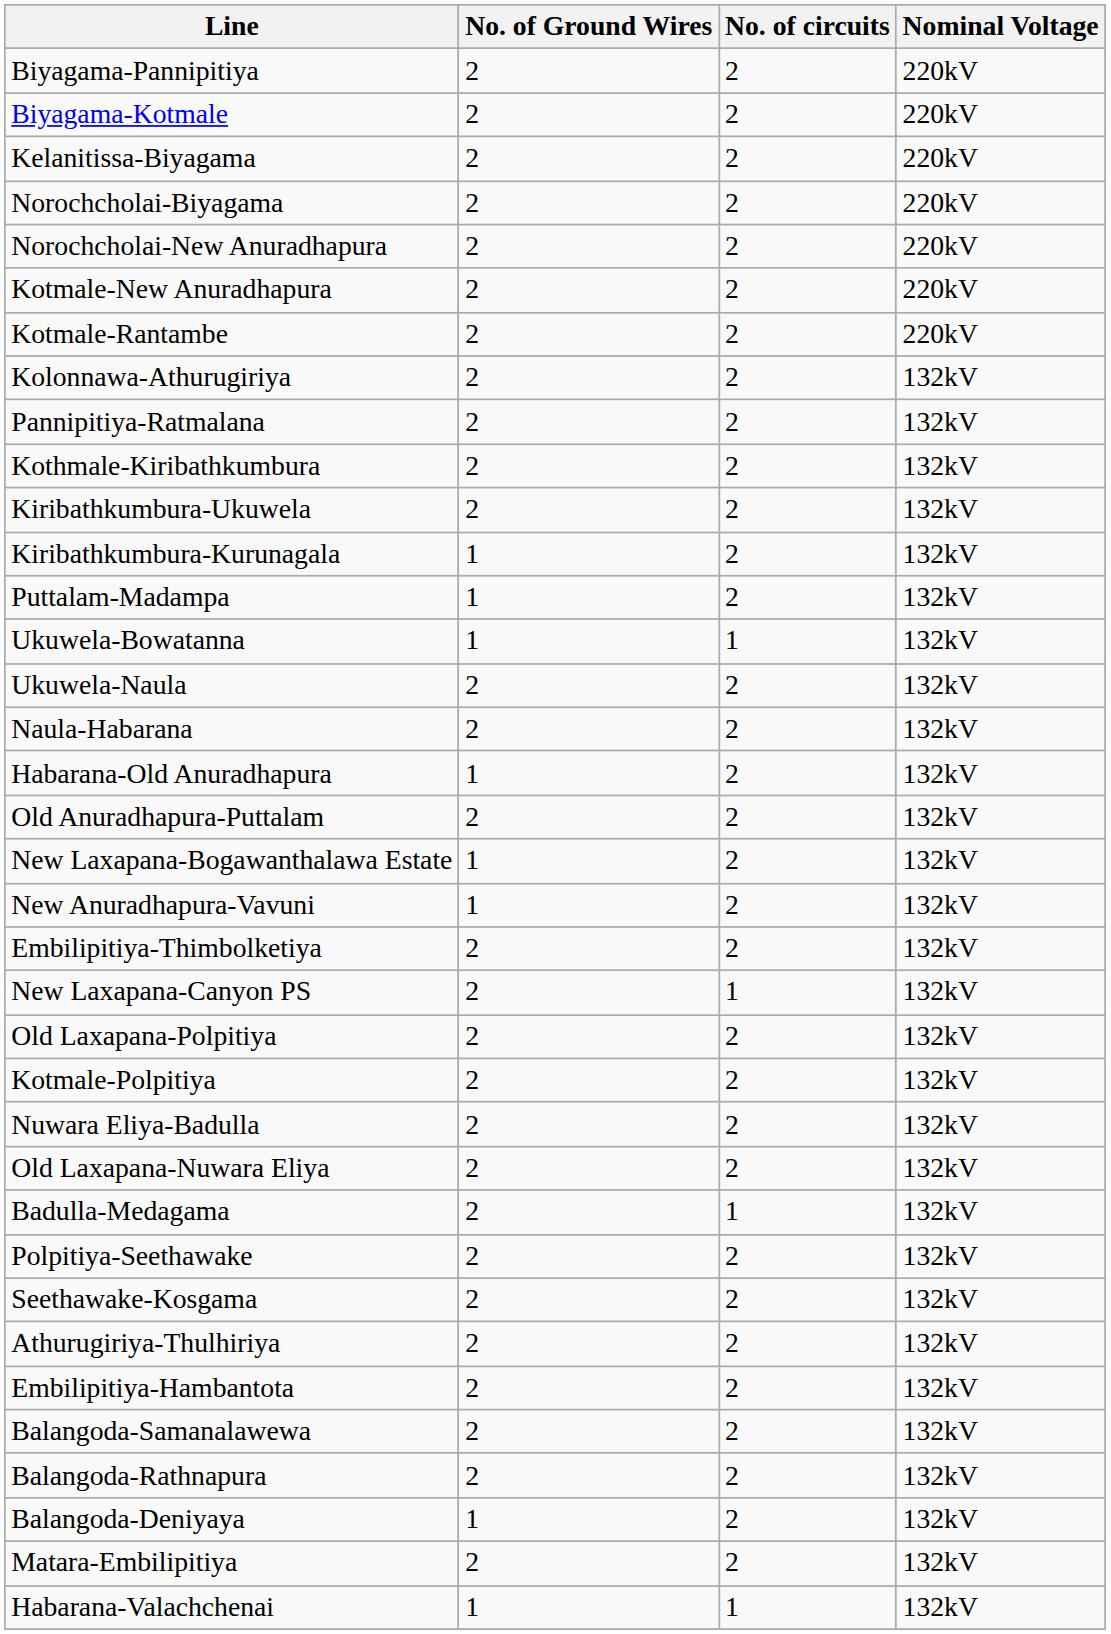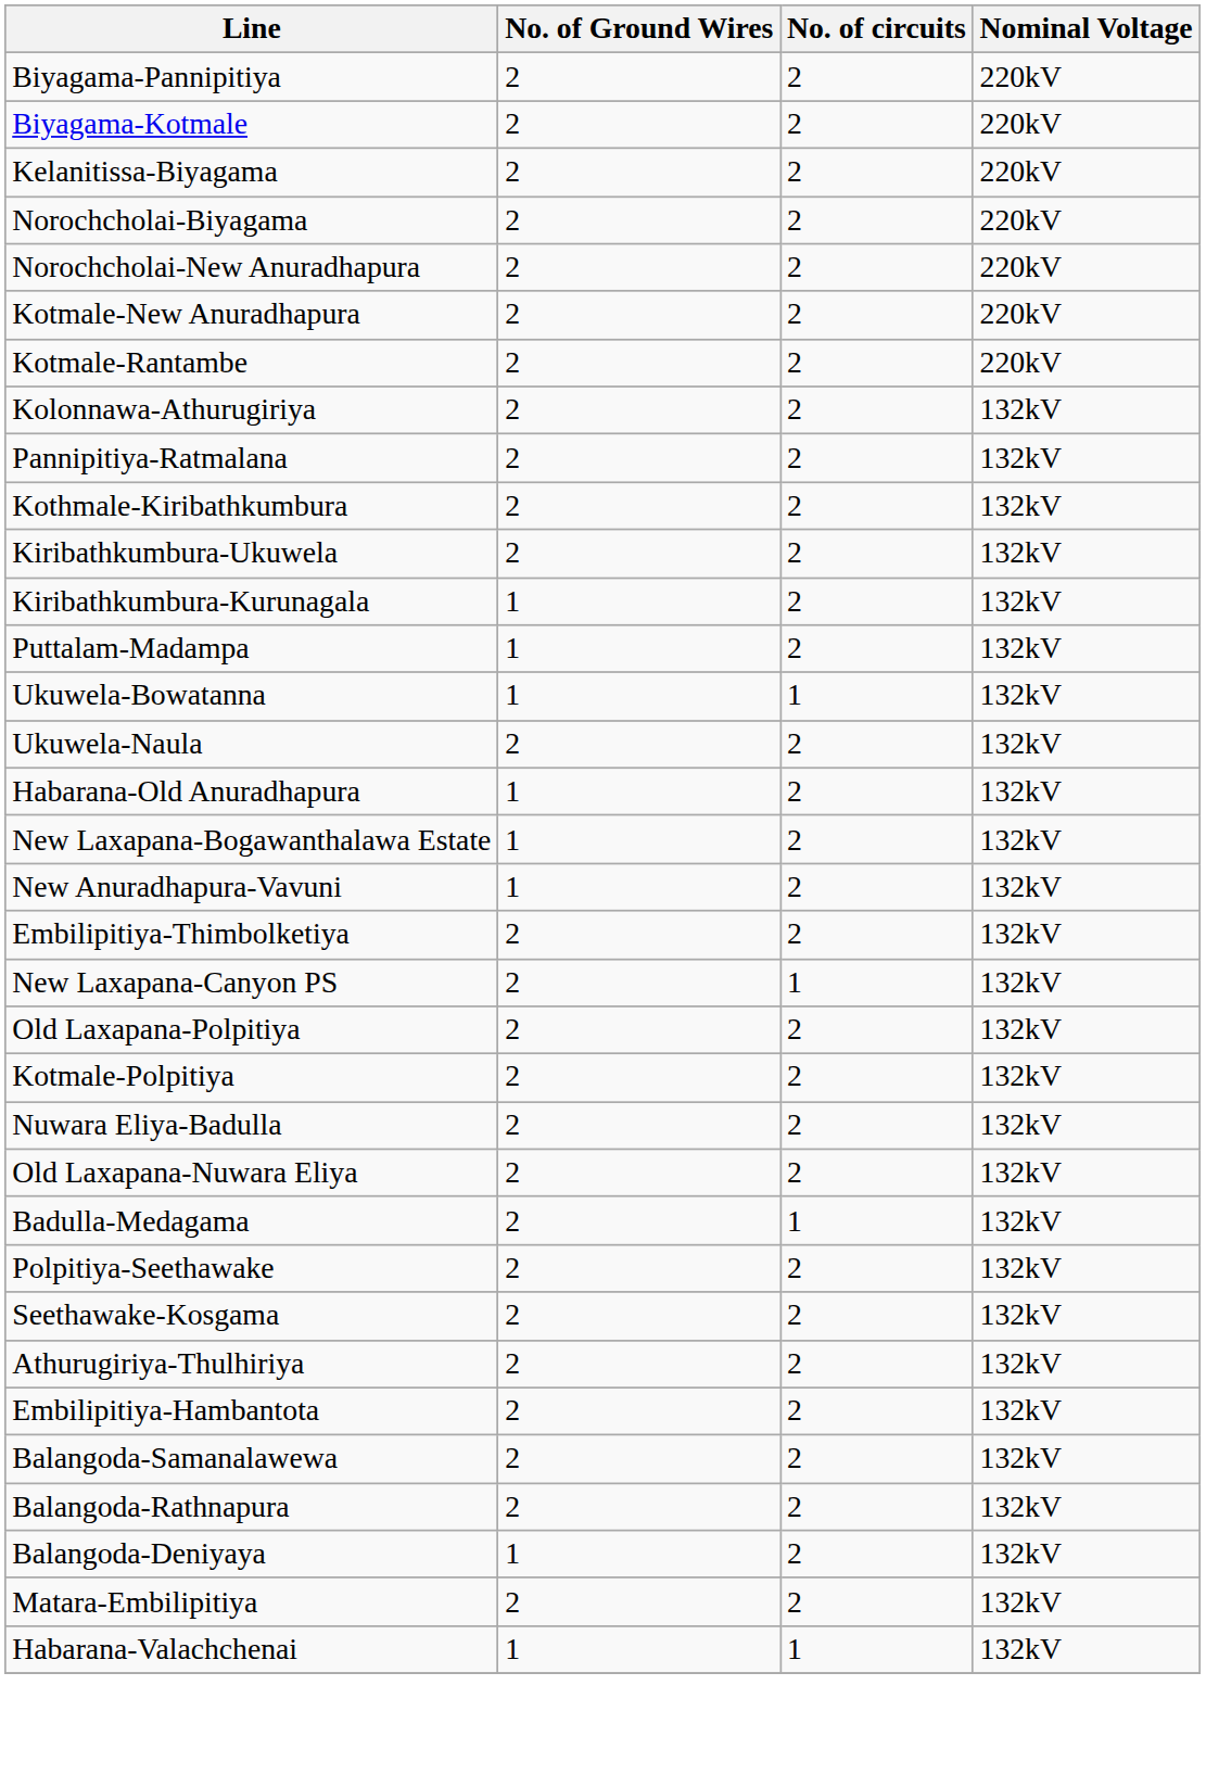- row: Naula-Habarana | 2 | 2 | 132kV
- row: Old Anuradhapura-Puttalam | 2 | 2 | 132kV
